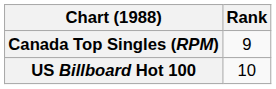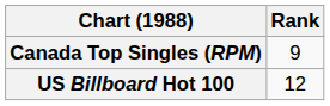US Billboard Hot 100 | Rank: 10 -> 12
